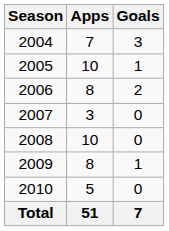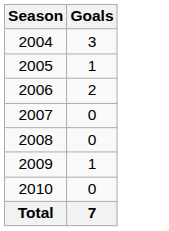- column: Apps | 7 | 10 | 8 | 3 | 10 | 8 | 5 | 51
